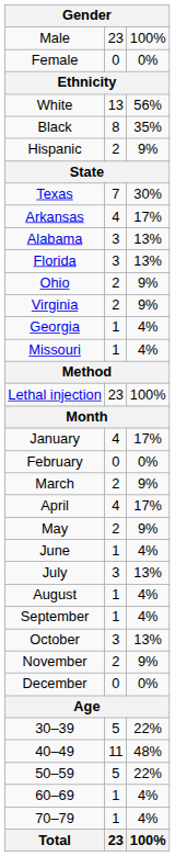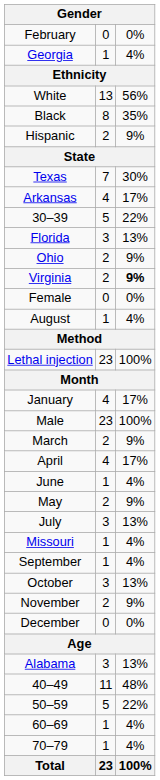rows swapped: Male <-> February
rows swapped: Female <-> Georgia
rows swapped: Alabama <-> 30–39
Virginia | column 3: normal -> bold
rows swapped: Missouri <-> August
rows swapped: May <-> June
